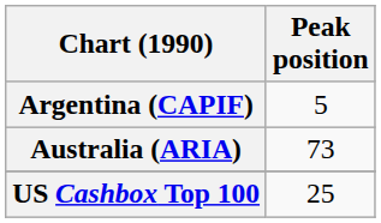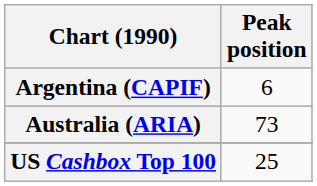Argentina (CAPIF) | Peak position: 5 -> 6
